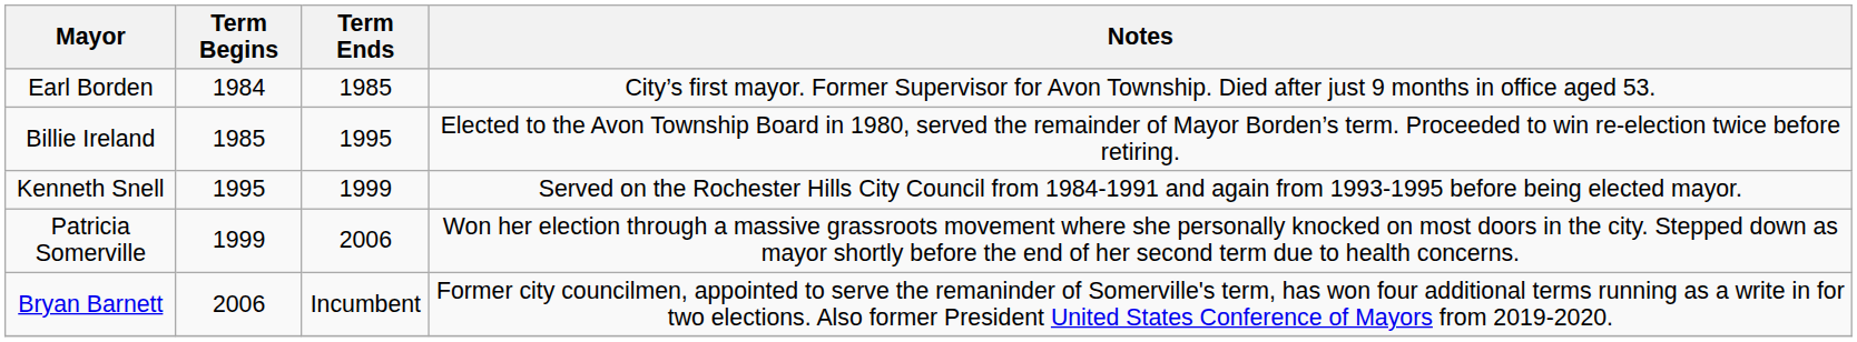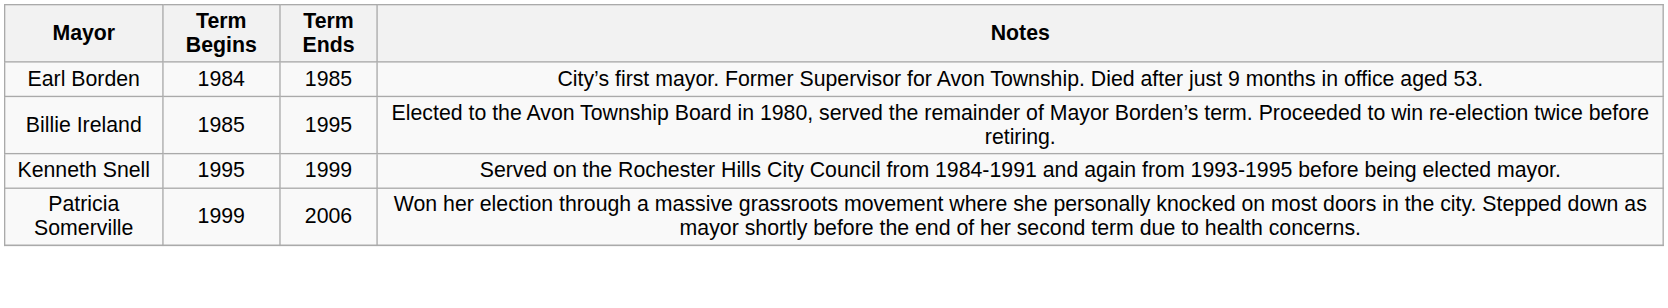- row: Bryan Barnett | 2006 | Incumbent | Former city councilmen, appointed to serve the remaninder of Somerville's term, has won four additional terms running as a write in for two elections. Also former President United States Conference of Mayors from 2019-2020.
